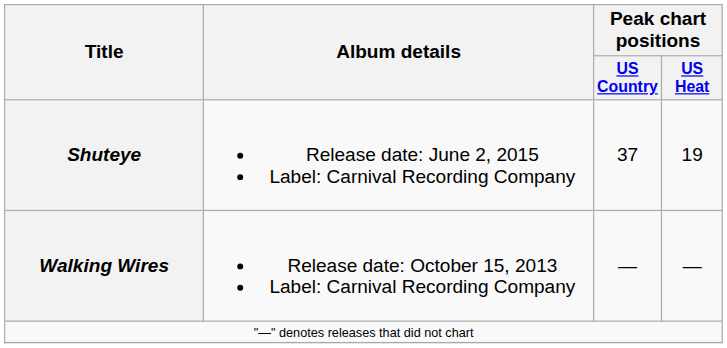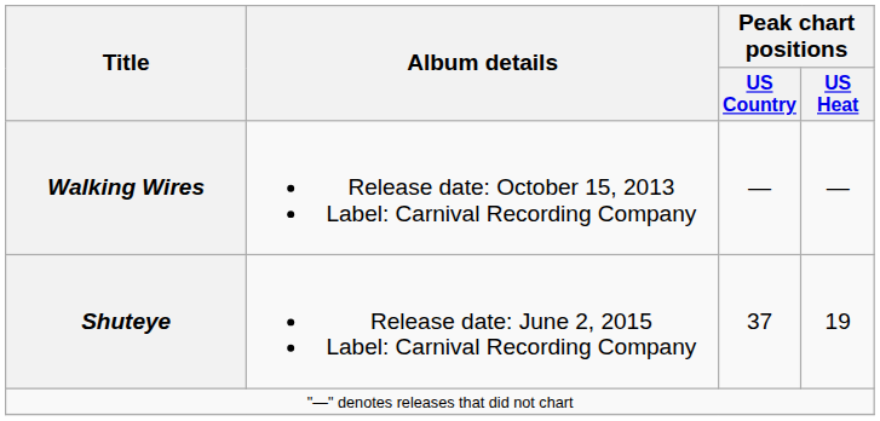rows swapped: Walking Wires <-> Shuteye
